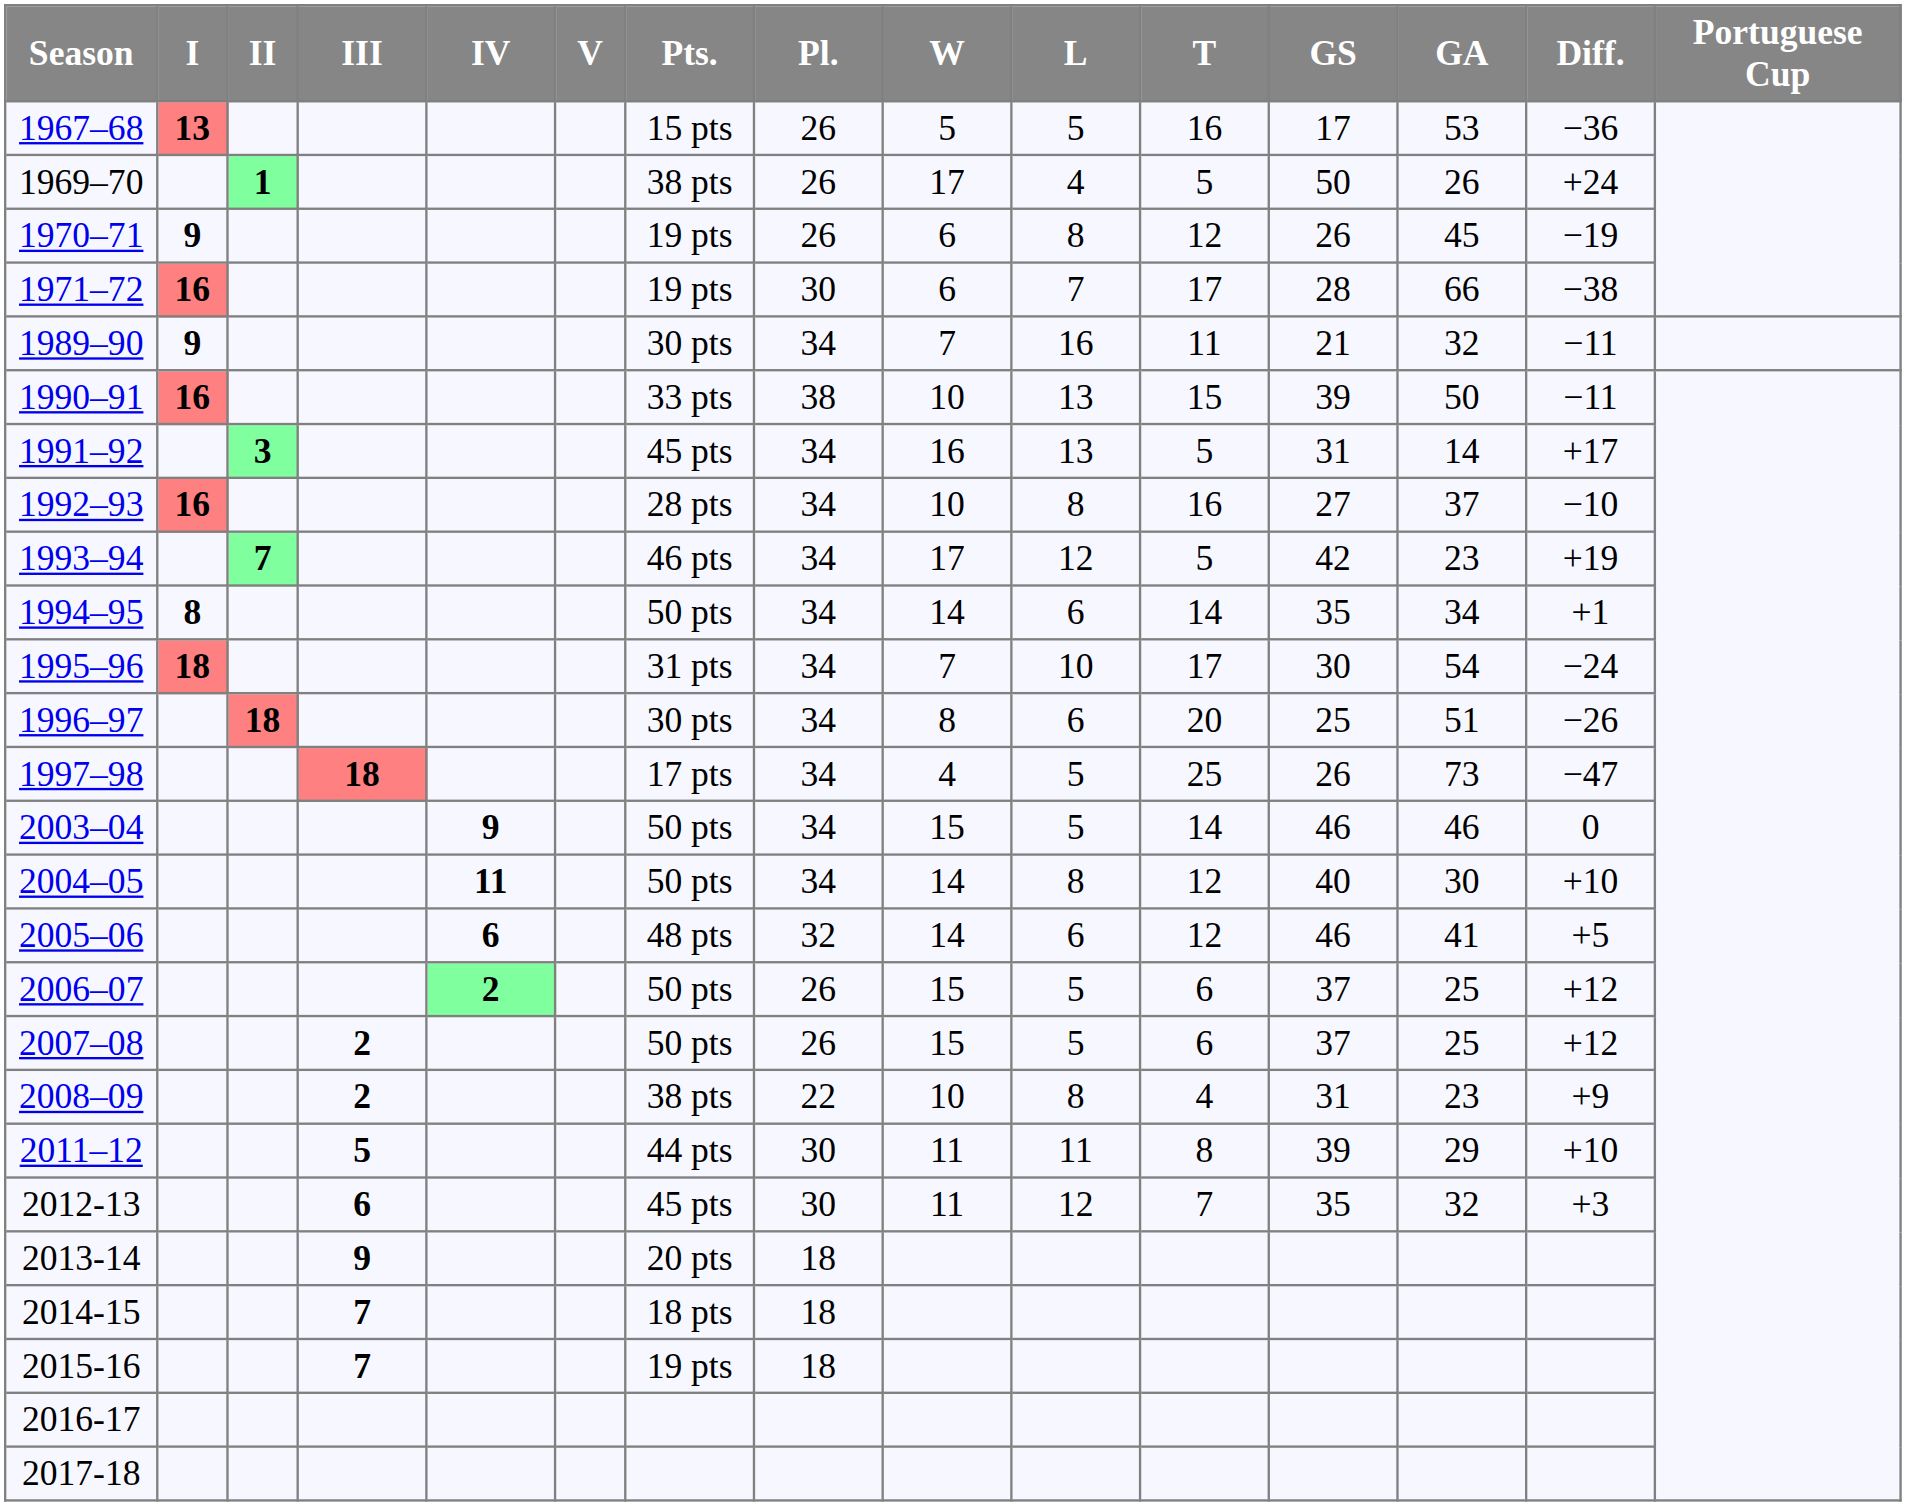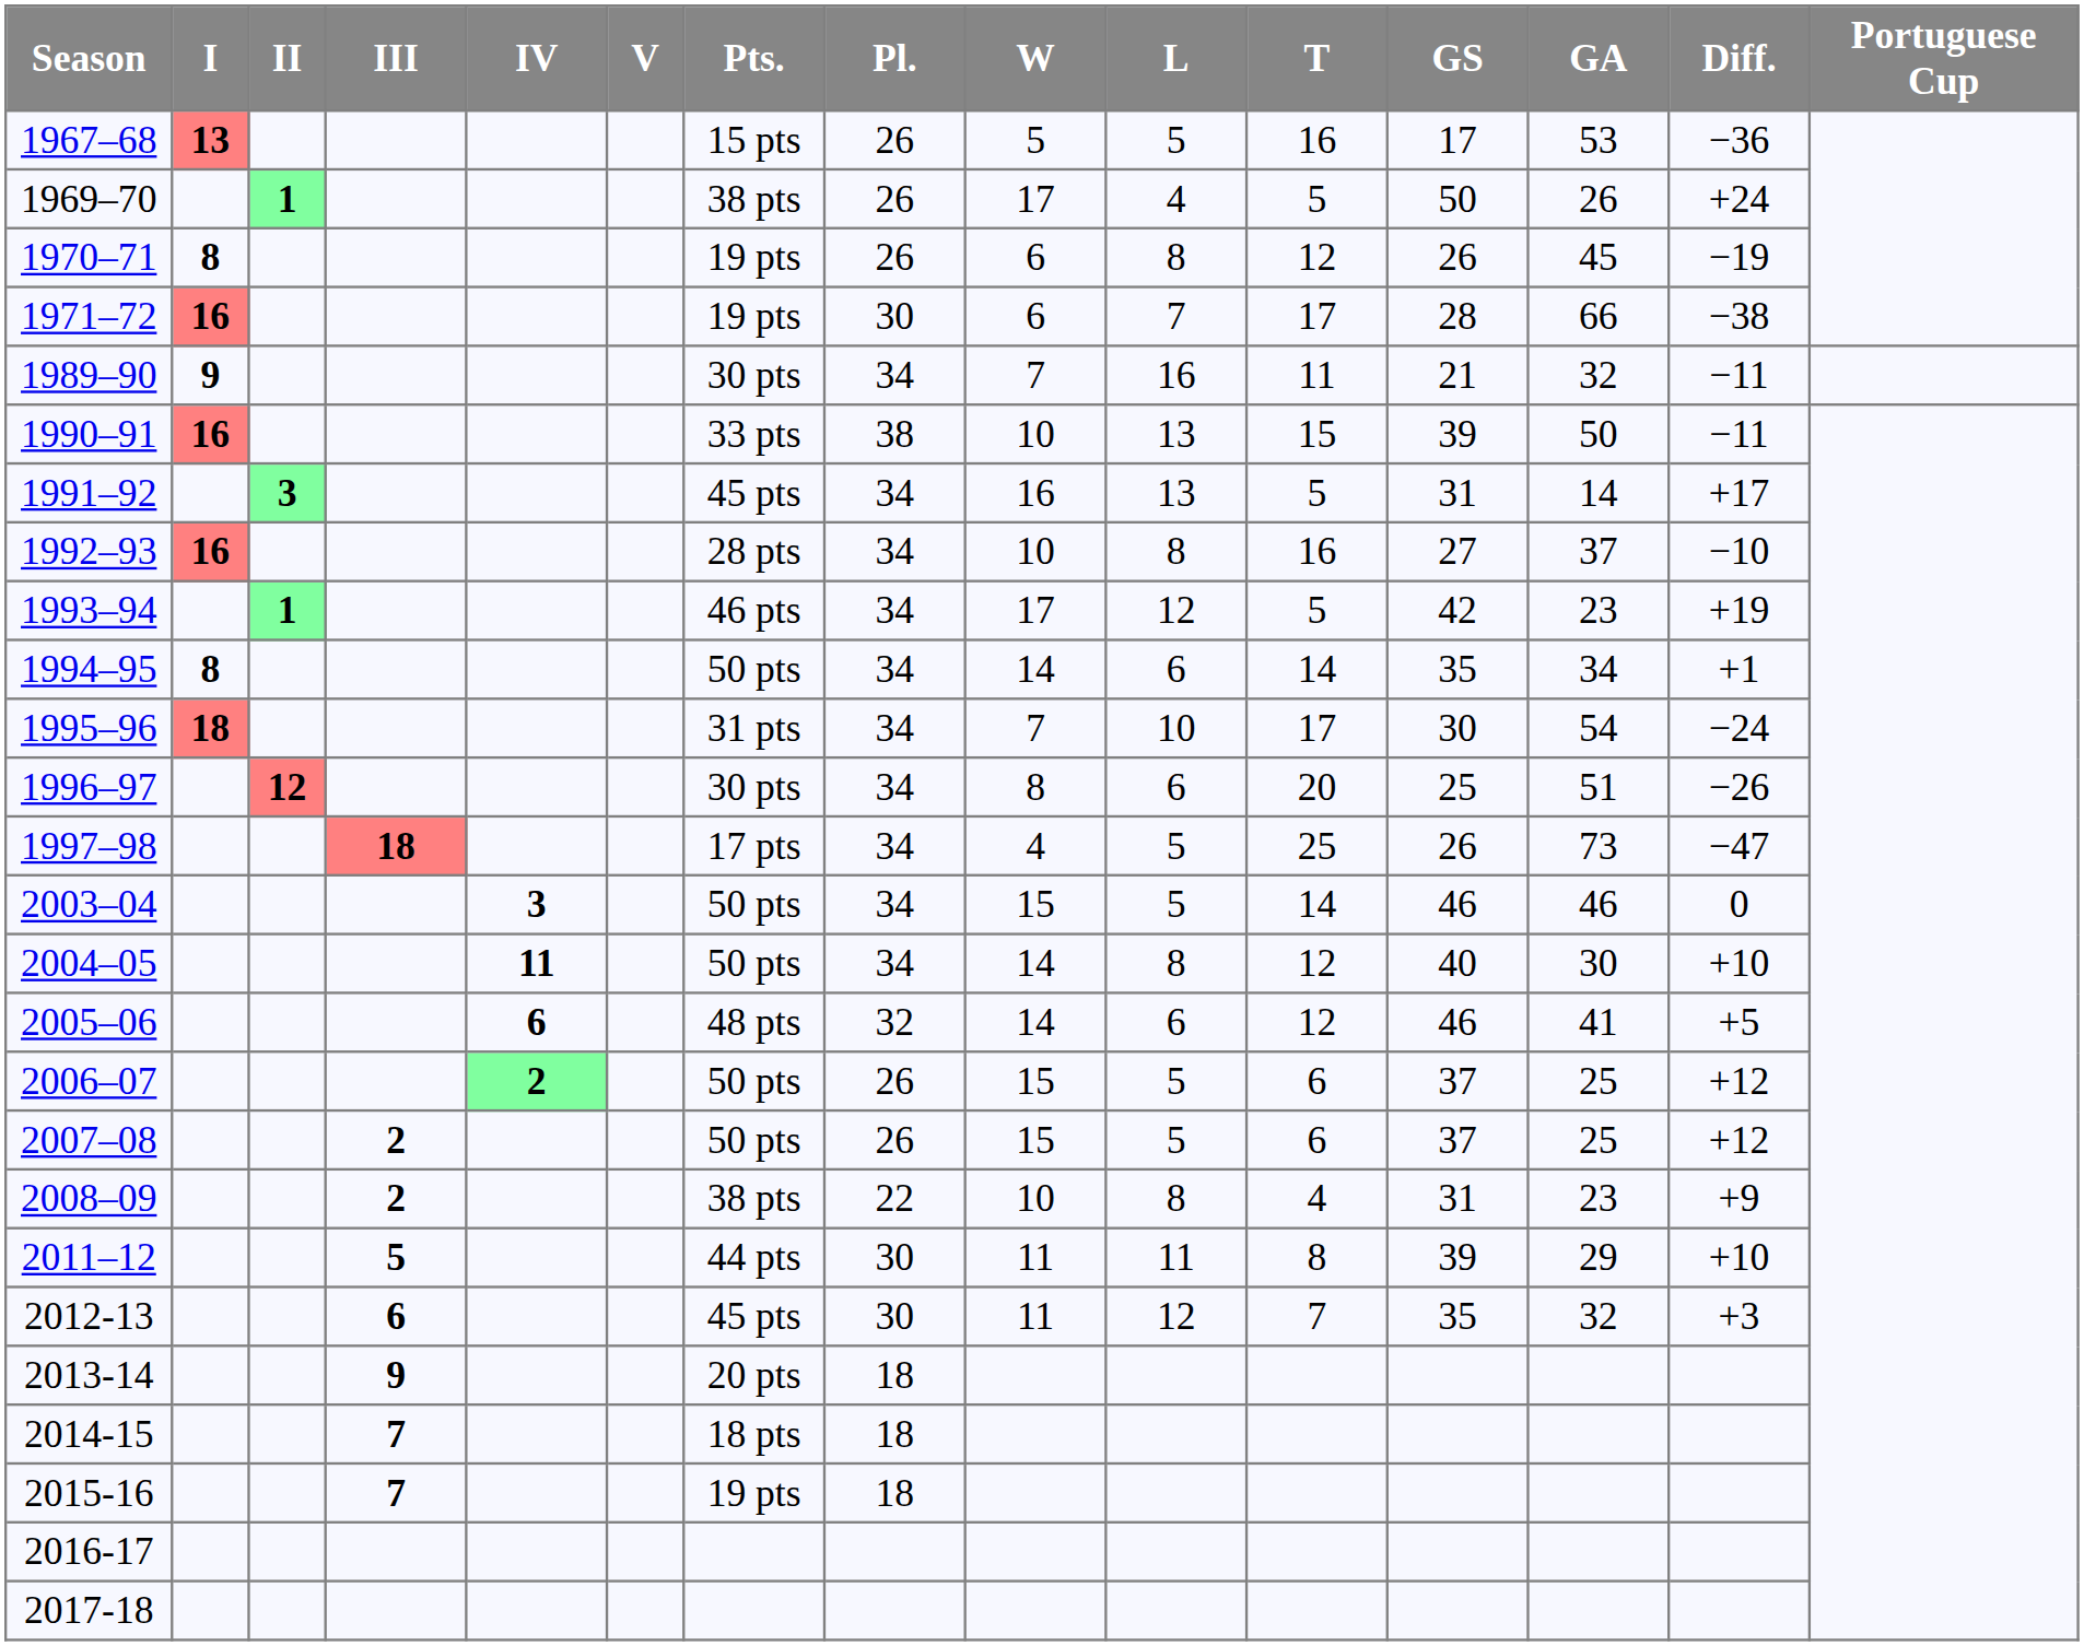1970–71 | I: 9 -> 8
1993–94 | II: 7 -> 1
1996–97 | II: 18 -> 12
2003–04 | IV: 9 -> 3
